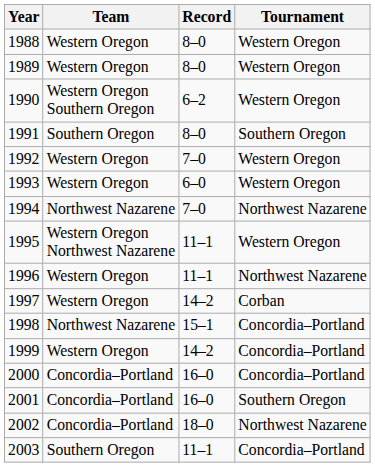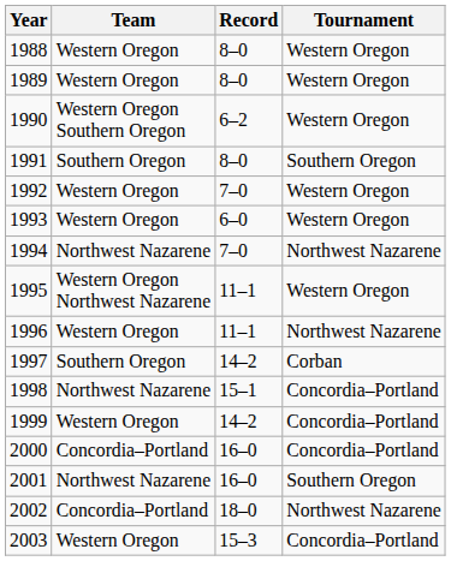1997 | Team: Western Oregon -> Southern Oregon
2001 | Team: Concordia–Portland -> Northwest Nazarene
2003 | Team: Southern Oregon -> Western Oregon
2003 | Record: 11–1 -> 15–3
